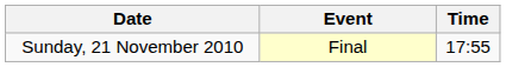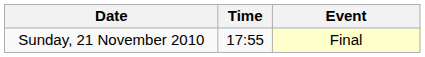columns swapped: Time <-> Event
